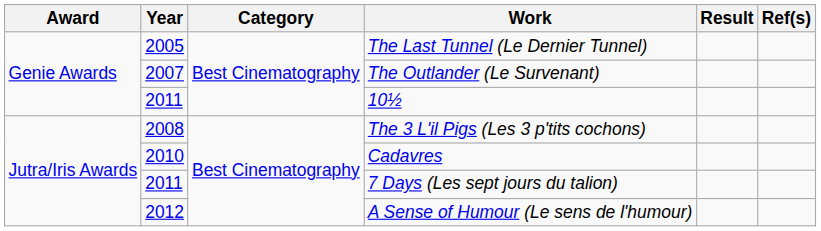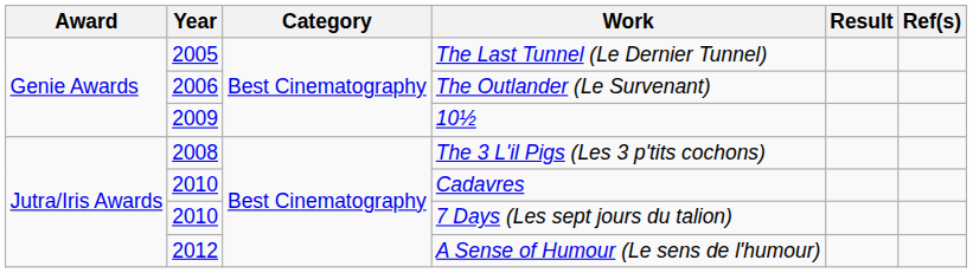The Outlander (Le Survenant) | Year: 2007 -> 2006
10½ | Year: 2011 -> 2009
7 Days (Les sept jours du talion) | Year: 2011 -> 2010
